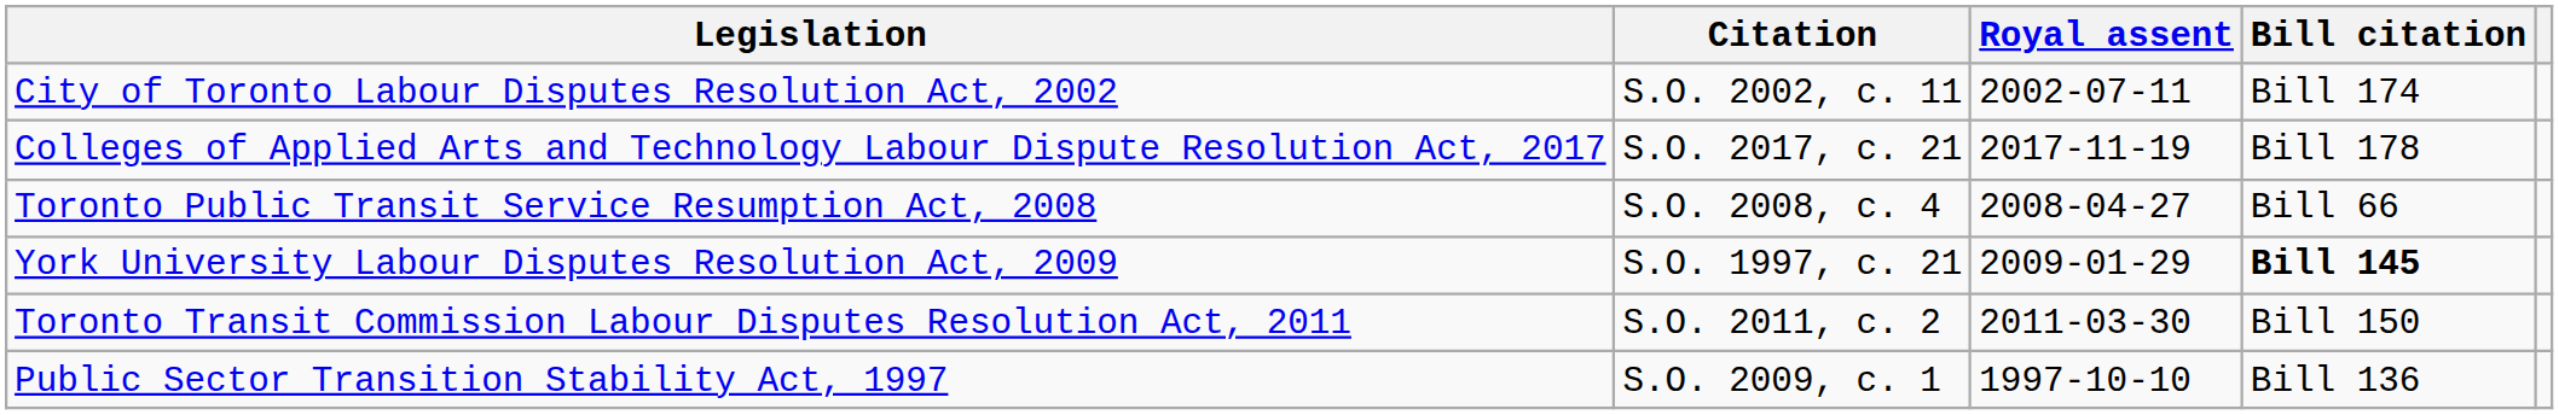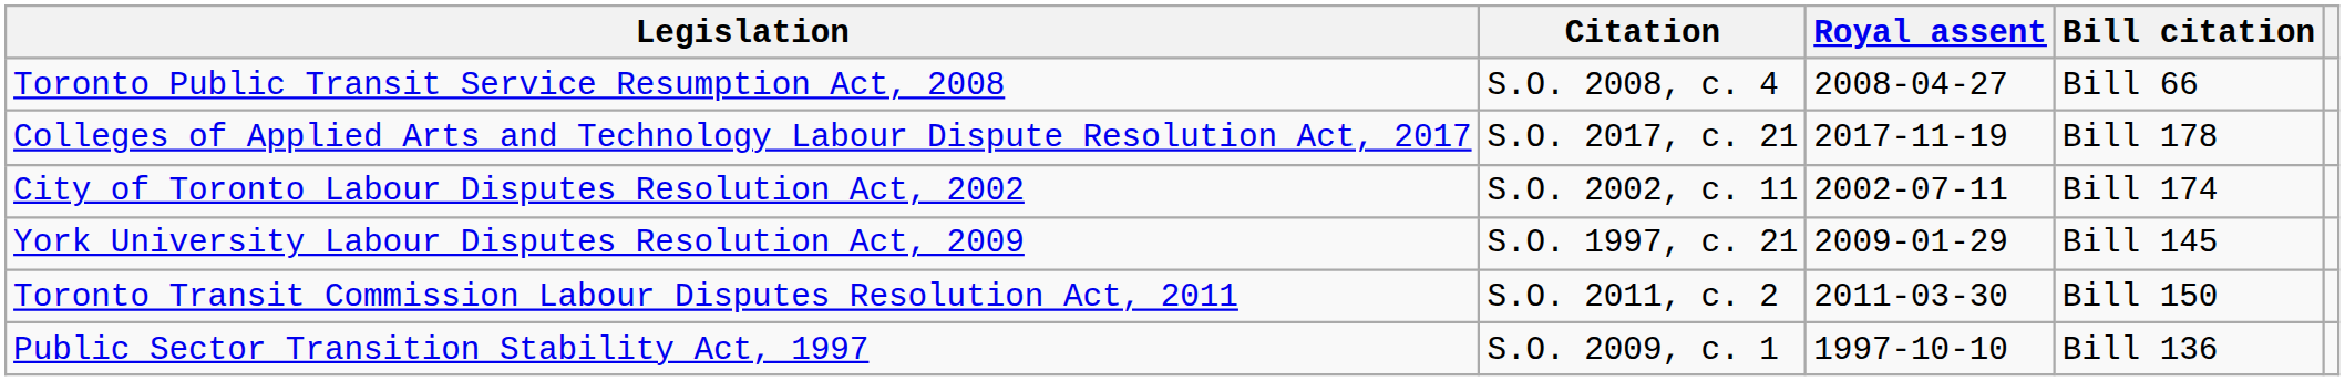rows swapped: Toronto Public Transit Service Resumption Act, 2008 <-> City of Toronto Labour Disputes Resolution Act, 2002
York University Labour Disputes Resolution Act, 2009 | Bill citation: bold -> normal
